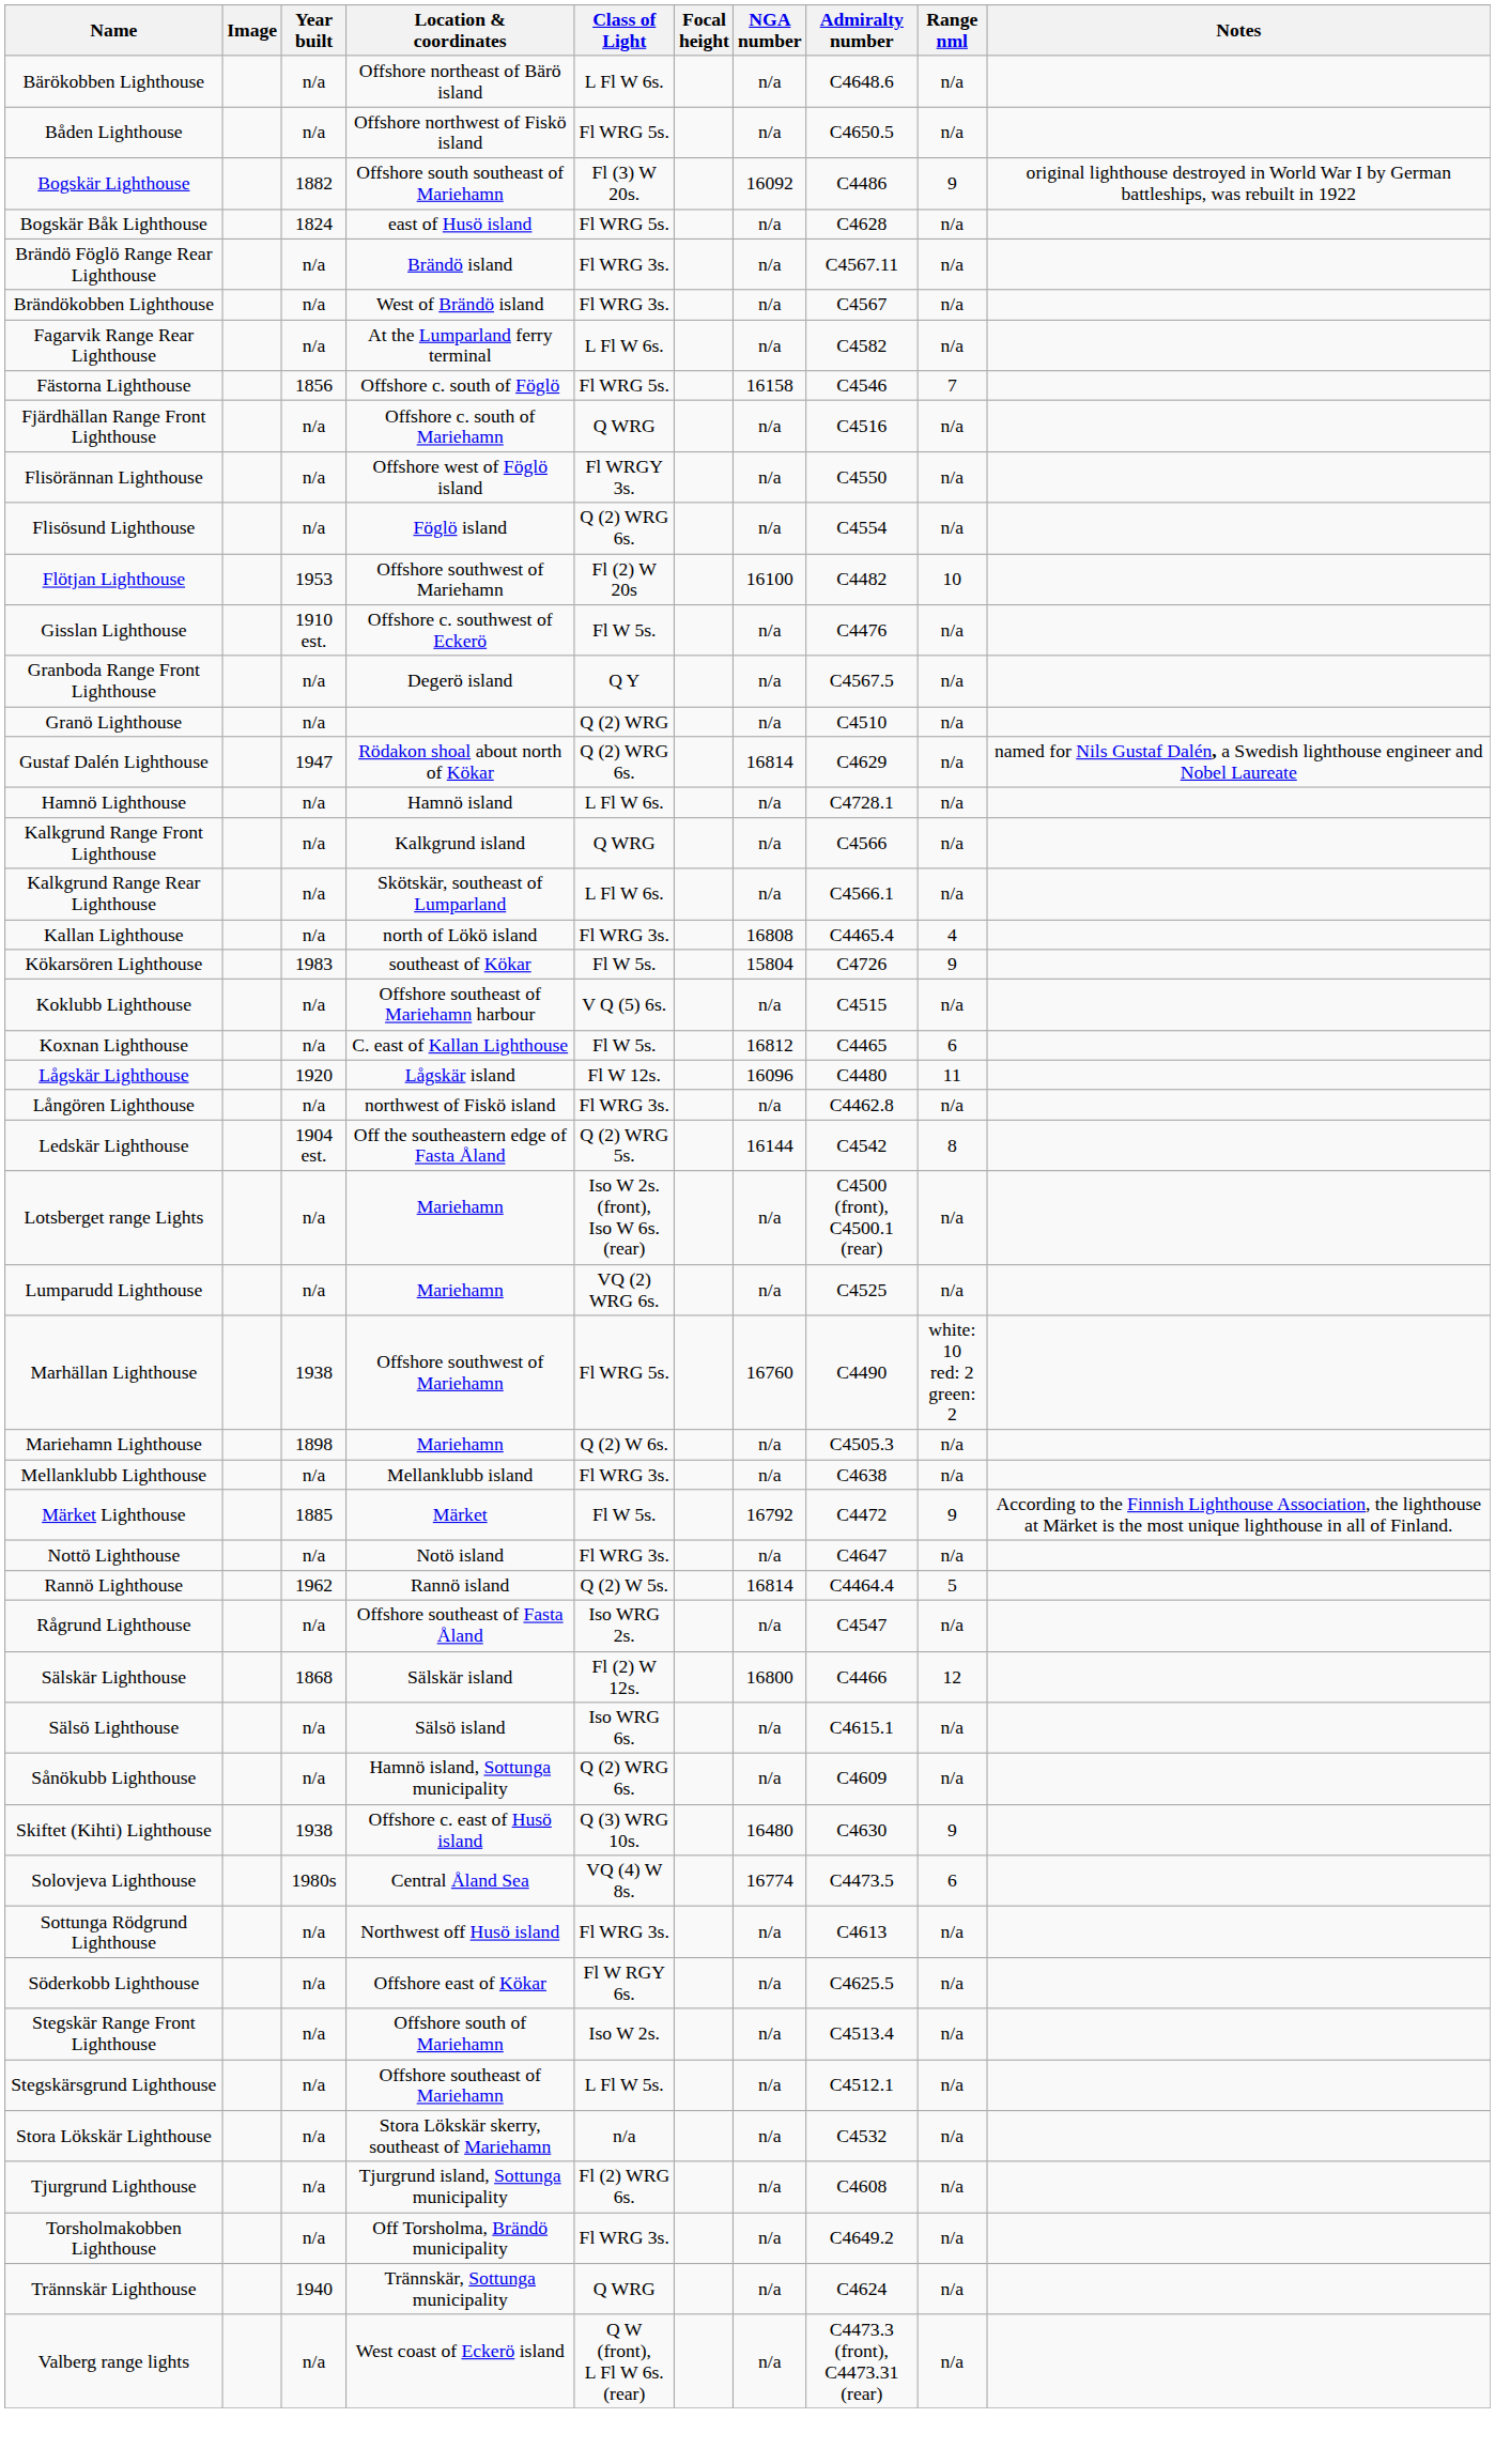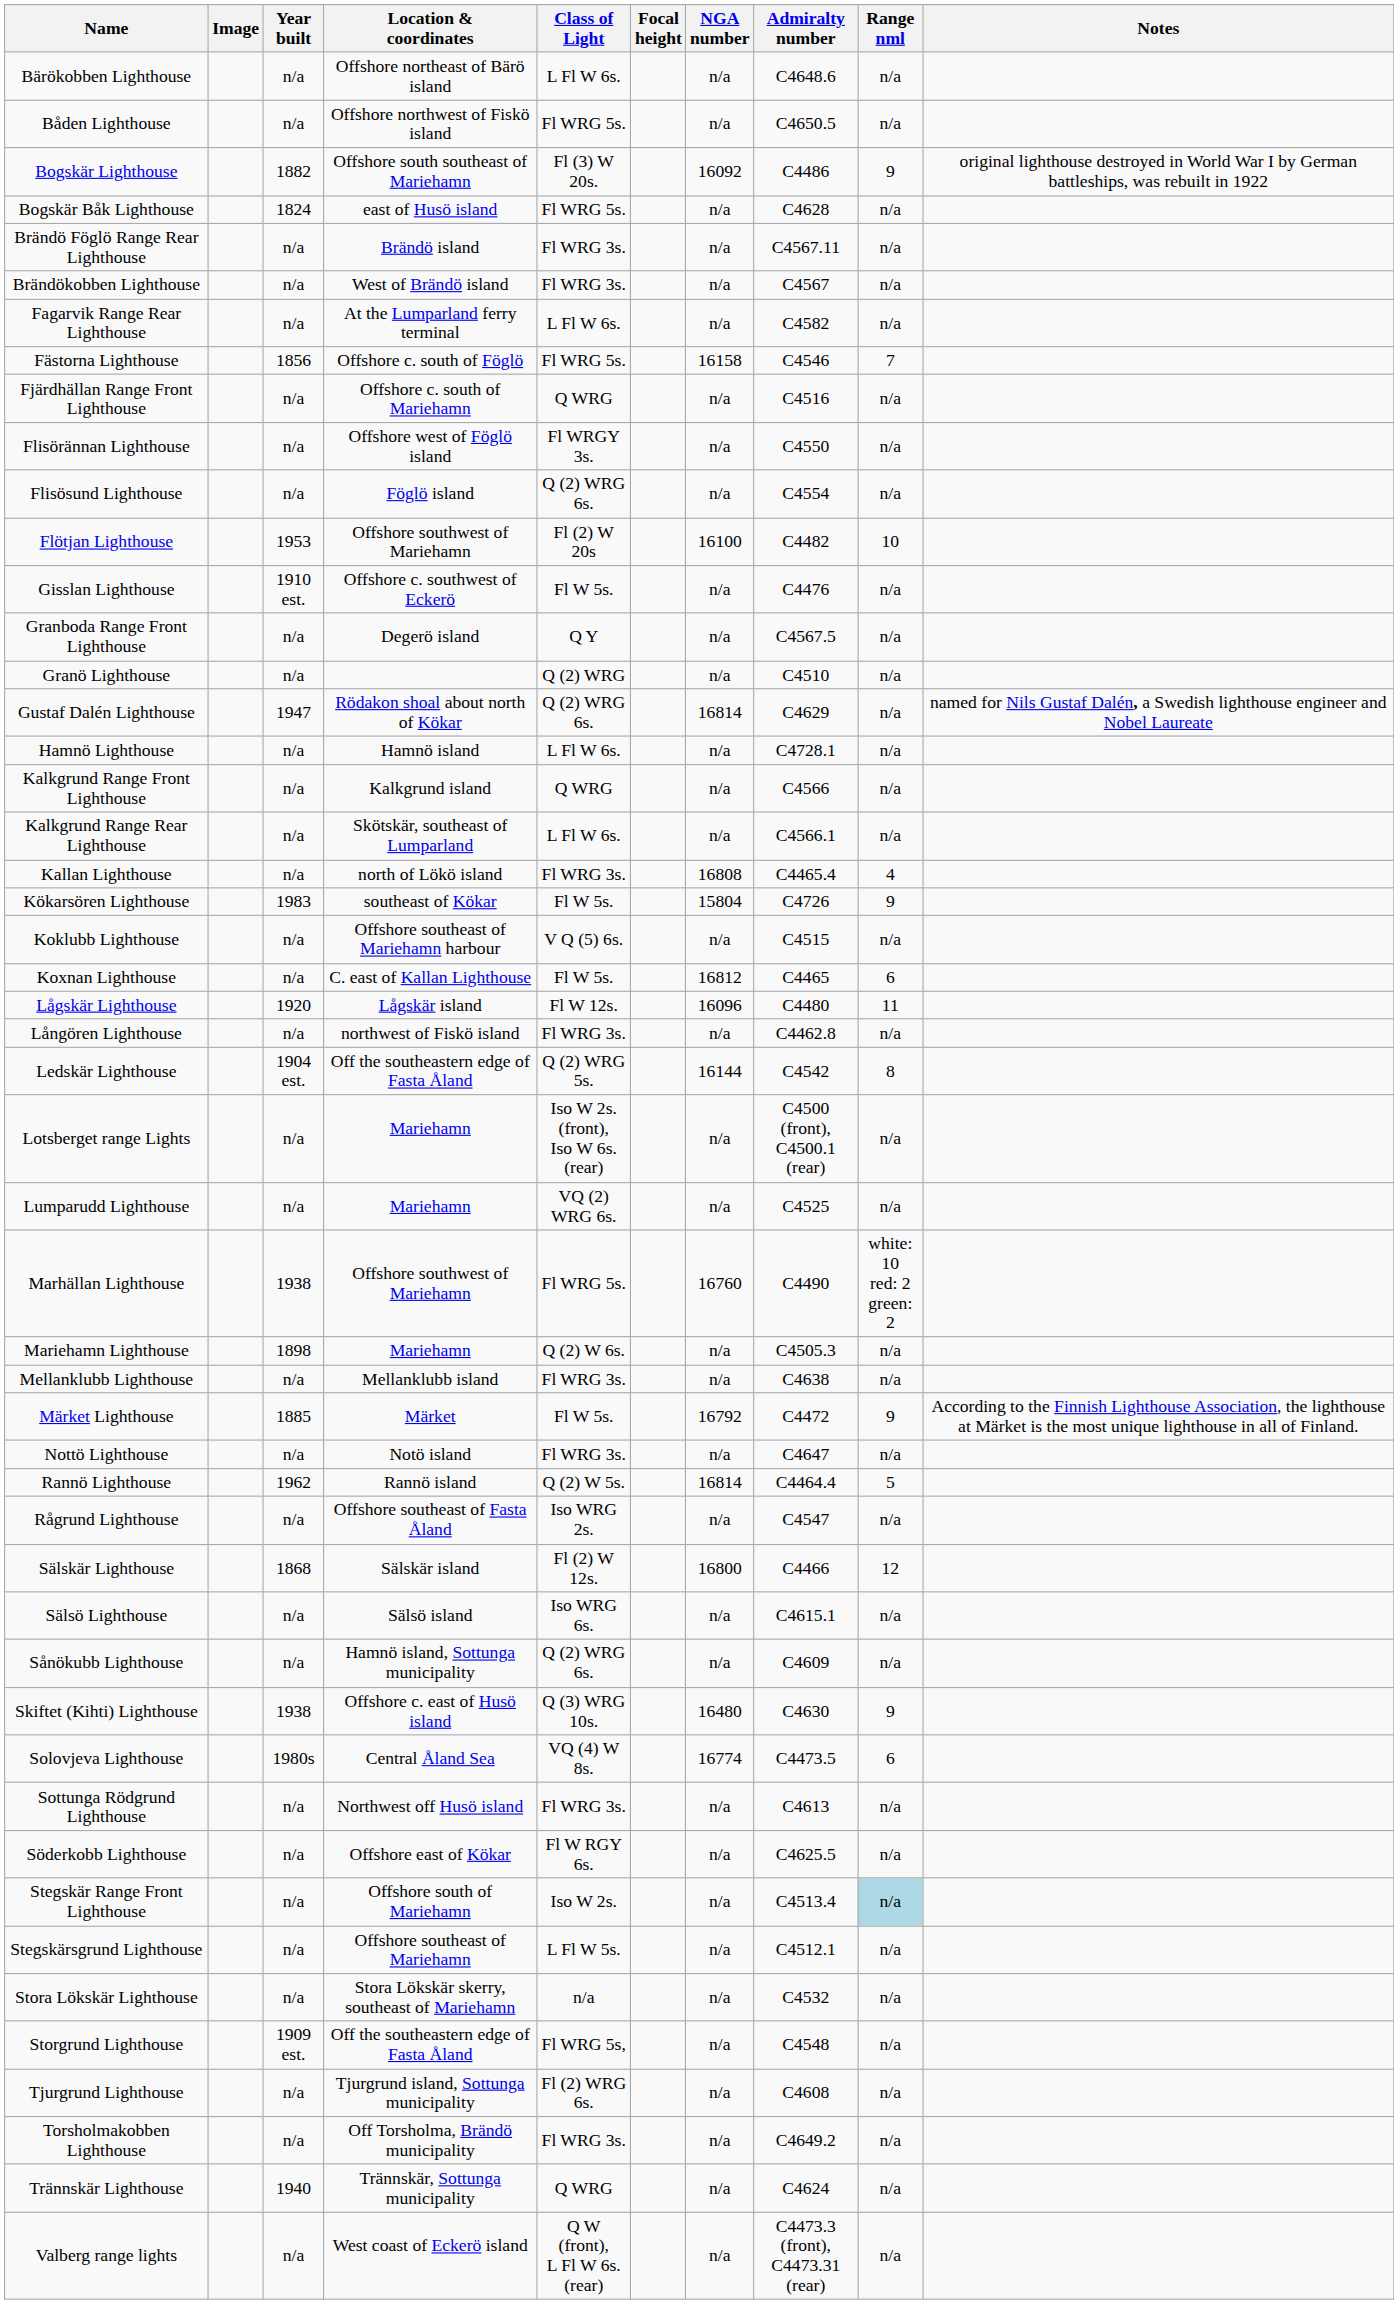Stegskär Range Front Lighthouse | Range nml: no background -> lightblue background
+ row: Storgrund Lighthouse | 1909 est. | Off the southeastern edge of Fasta Åland | Fl WRG 5s, | n/a | C4548 | n/a
